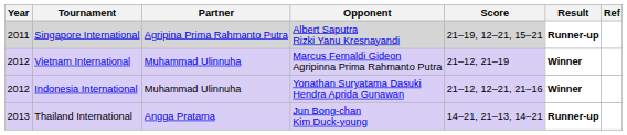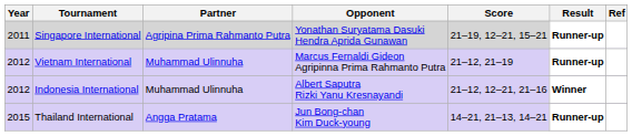Singapore International | Opponent: Albert Saputra Rizki Yanu Kresnayandi -> Yonathan Suryatama Dasuki Hendra Aprida Gunawan
Vietnam International | Result: Winner -> Runner-up
Indonesia International | Opponent: Yonathan Suryatama Dasuki Hendra Aprida Gunawan -> Albert Saputra Rizki Yanu Kresnayandi
Thailand International | Year: 2013 -> 2015
